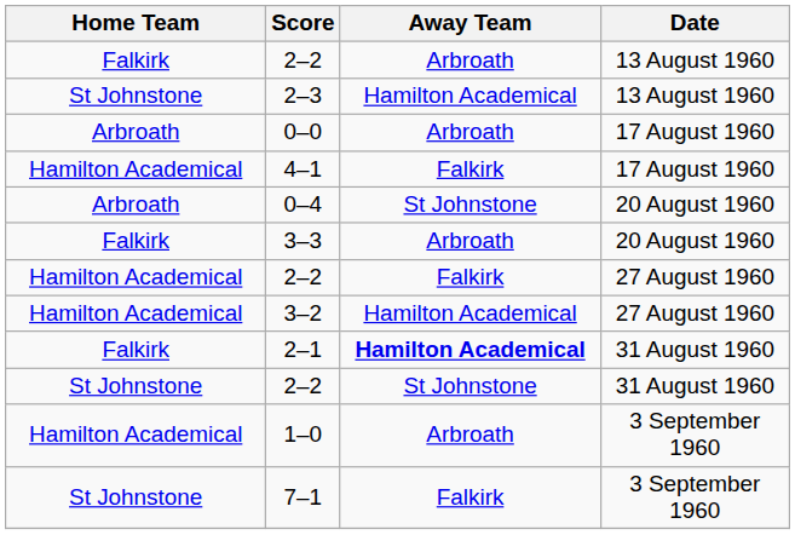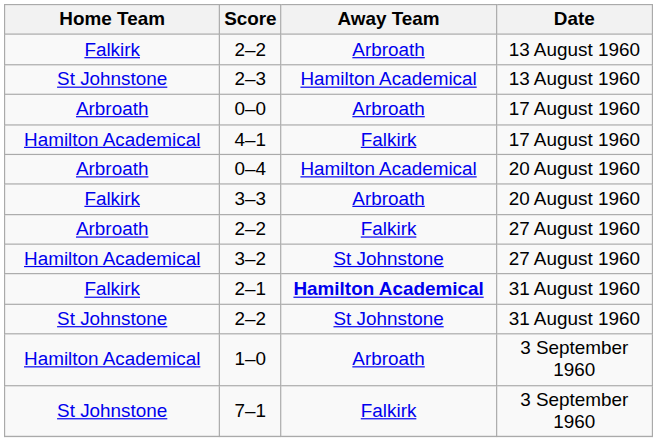0–4 | Away Team: St Johnstone -> Hamilton Academical
2–2 / 27 August 1960 | Home Team: Hamilton Academical -> Arbroath
3–2 | Away Team: Hamilton Academical -> St Johnstone
